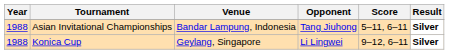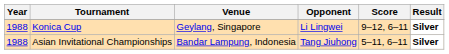rows swapped: Asian Invitational Championships <-> Konica Cup
